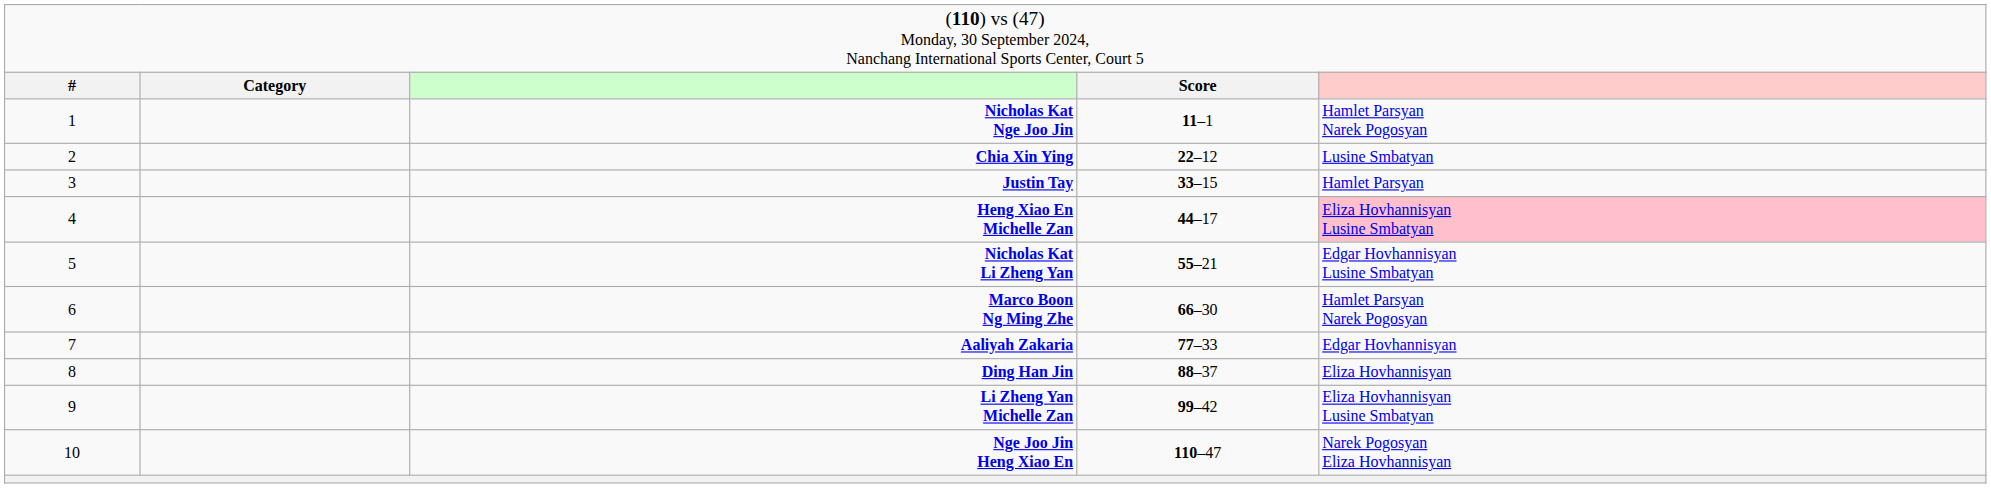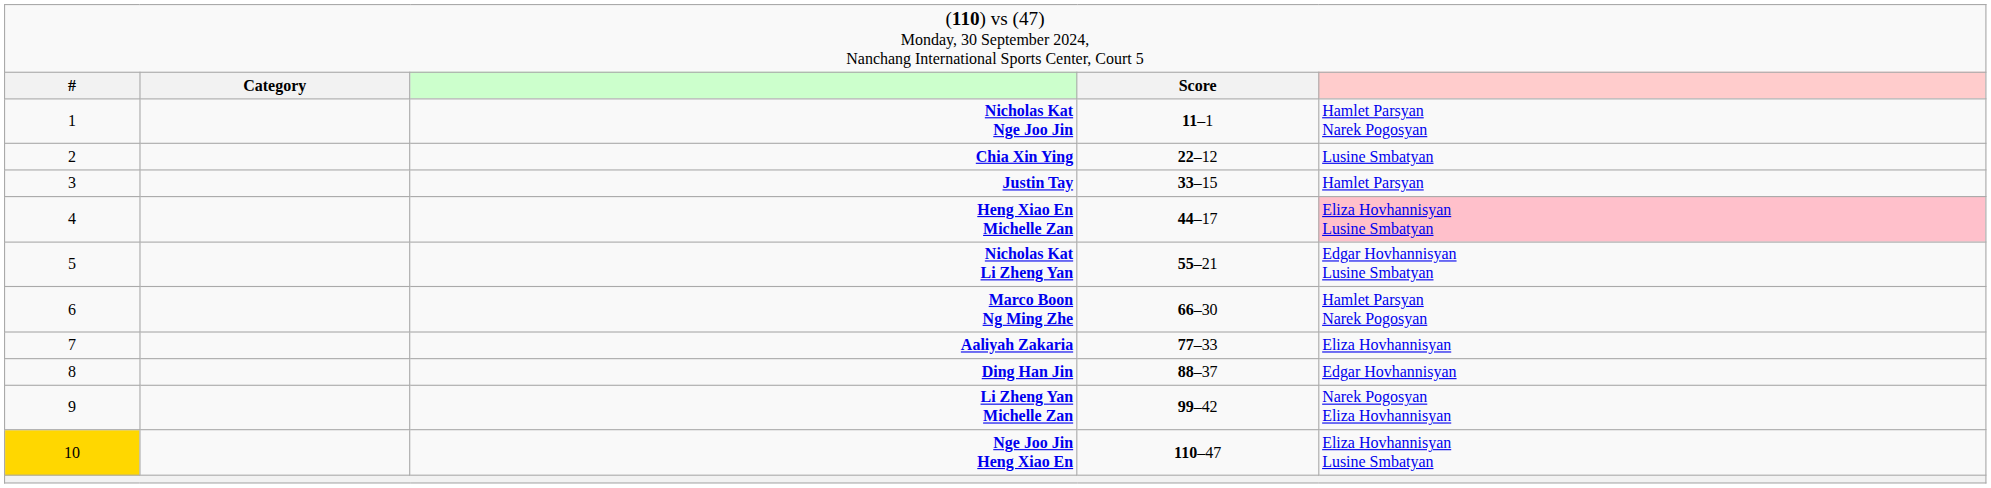Aaliyah Zakaria | column 5: Edgar Hovhannisyan -> Eliza Hovhannisyan
Ding Han Jin | column 5: Eliza Hovhannisyan -> Edgar Hovhannisyan
Li Zheng Yan Michelle Zan | column 5: Eliza Hovhannisyan Lusine Smbatyan -> Narek Pogosyan Eliza Hovhannisyan
Nge Joo Jin Heng Xiao En | column 1: no background -> gold background
Nge Joo Jin Heng Xiao En | column 5: Narek Pogosyan Eliza Hovhannisyan -> Eliza Hovhannisyan Lusine Smbatyan
